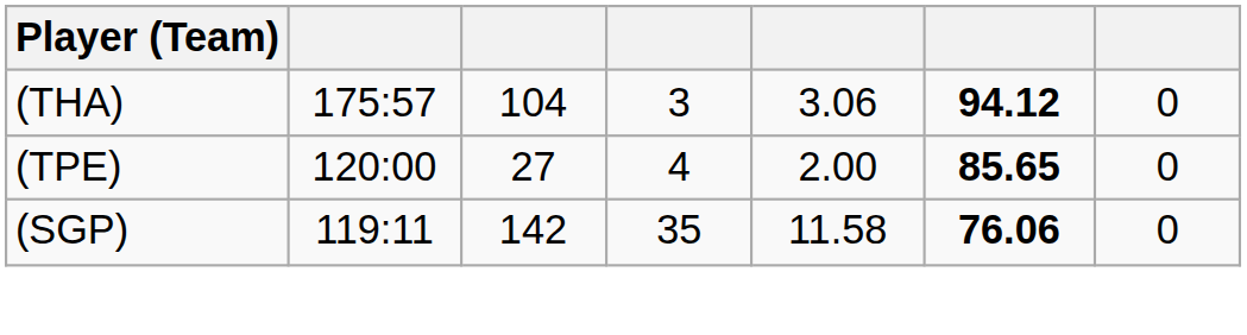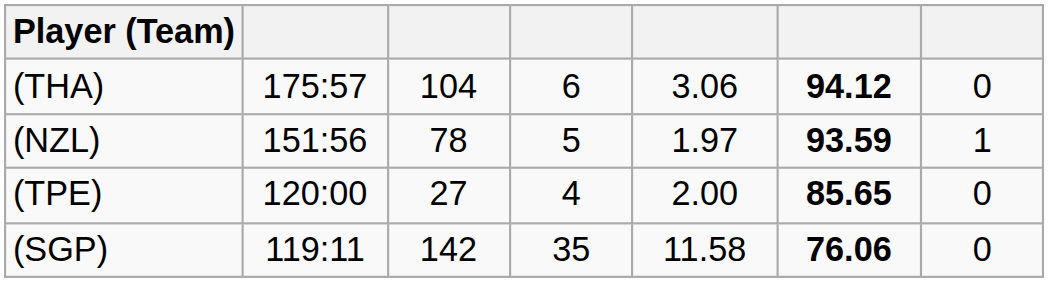(THA) | column 4: 3 -> 6
+ row: (NZL) | 151:56 | 78 | 5 | 1.97 | 93.59 | 1
